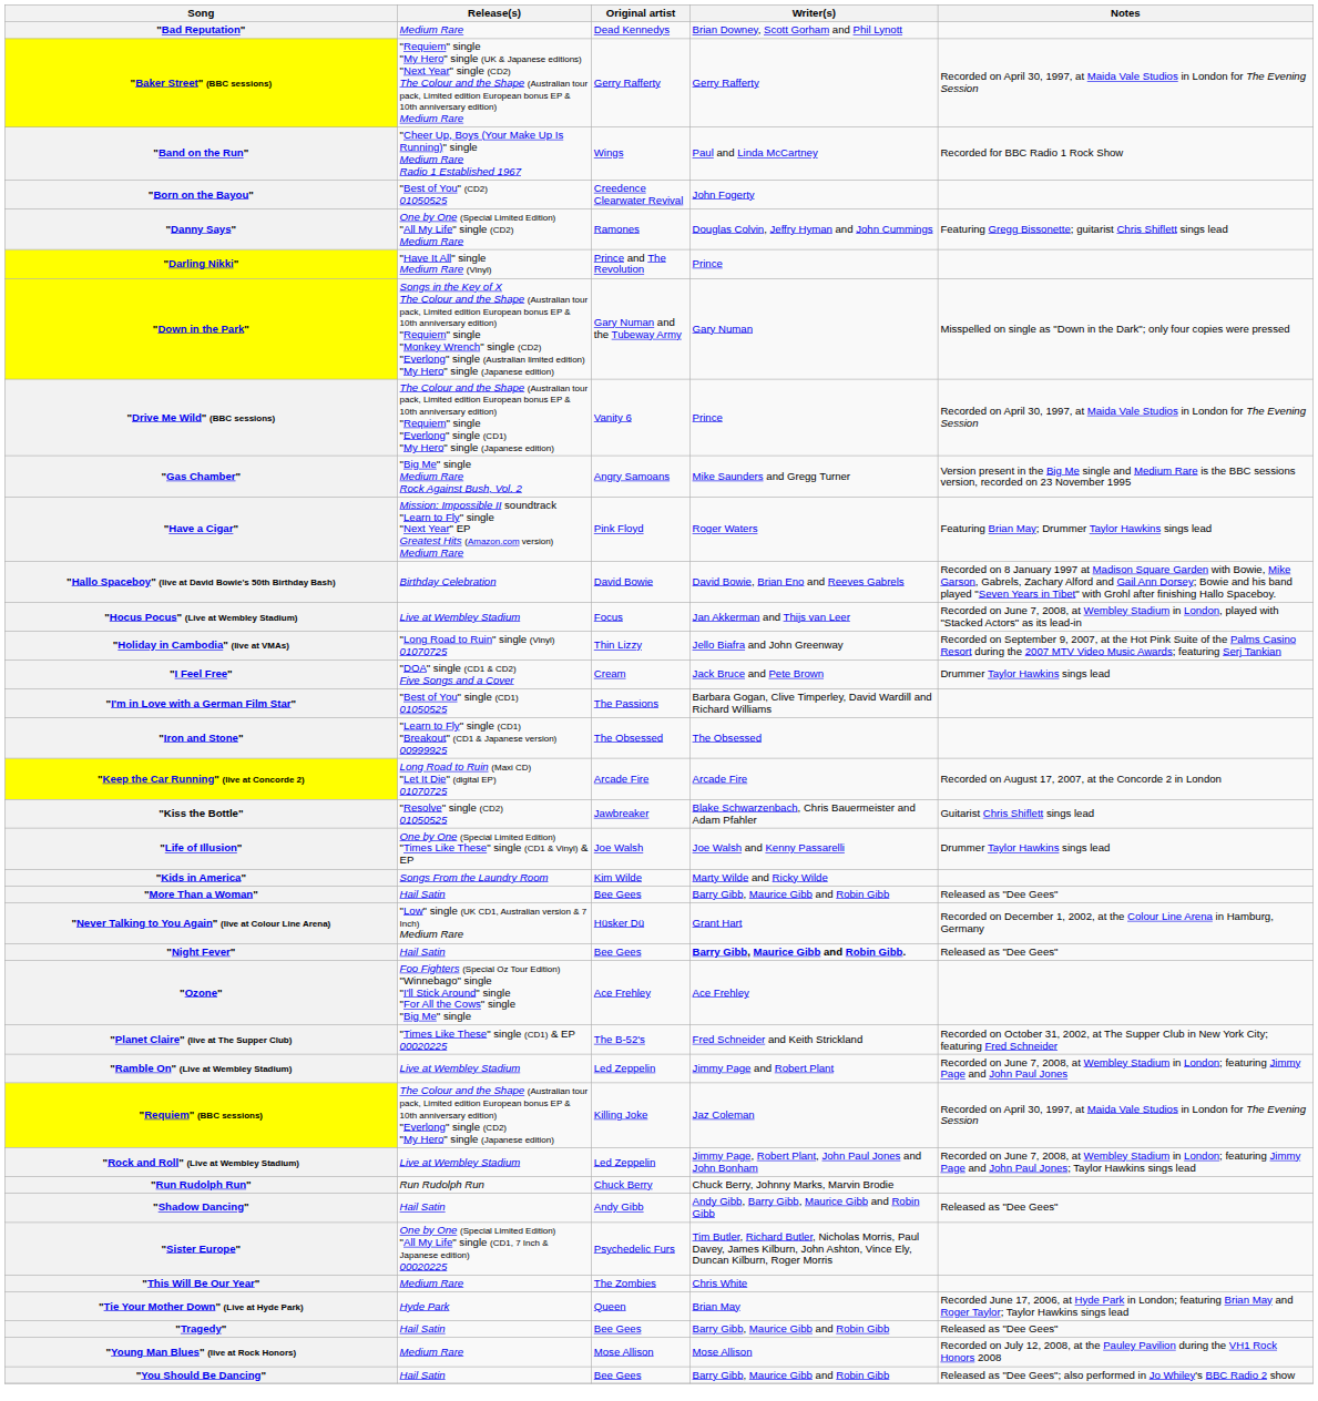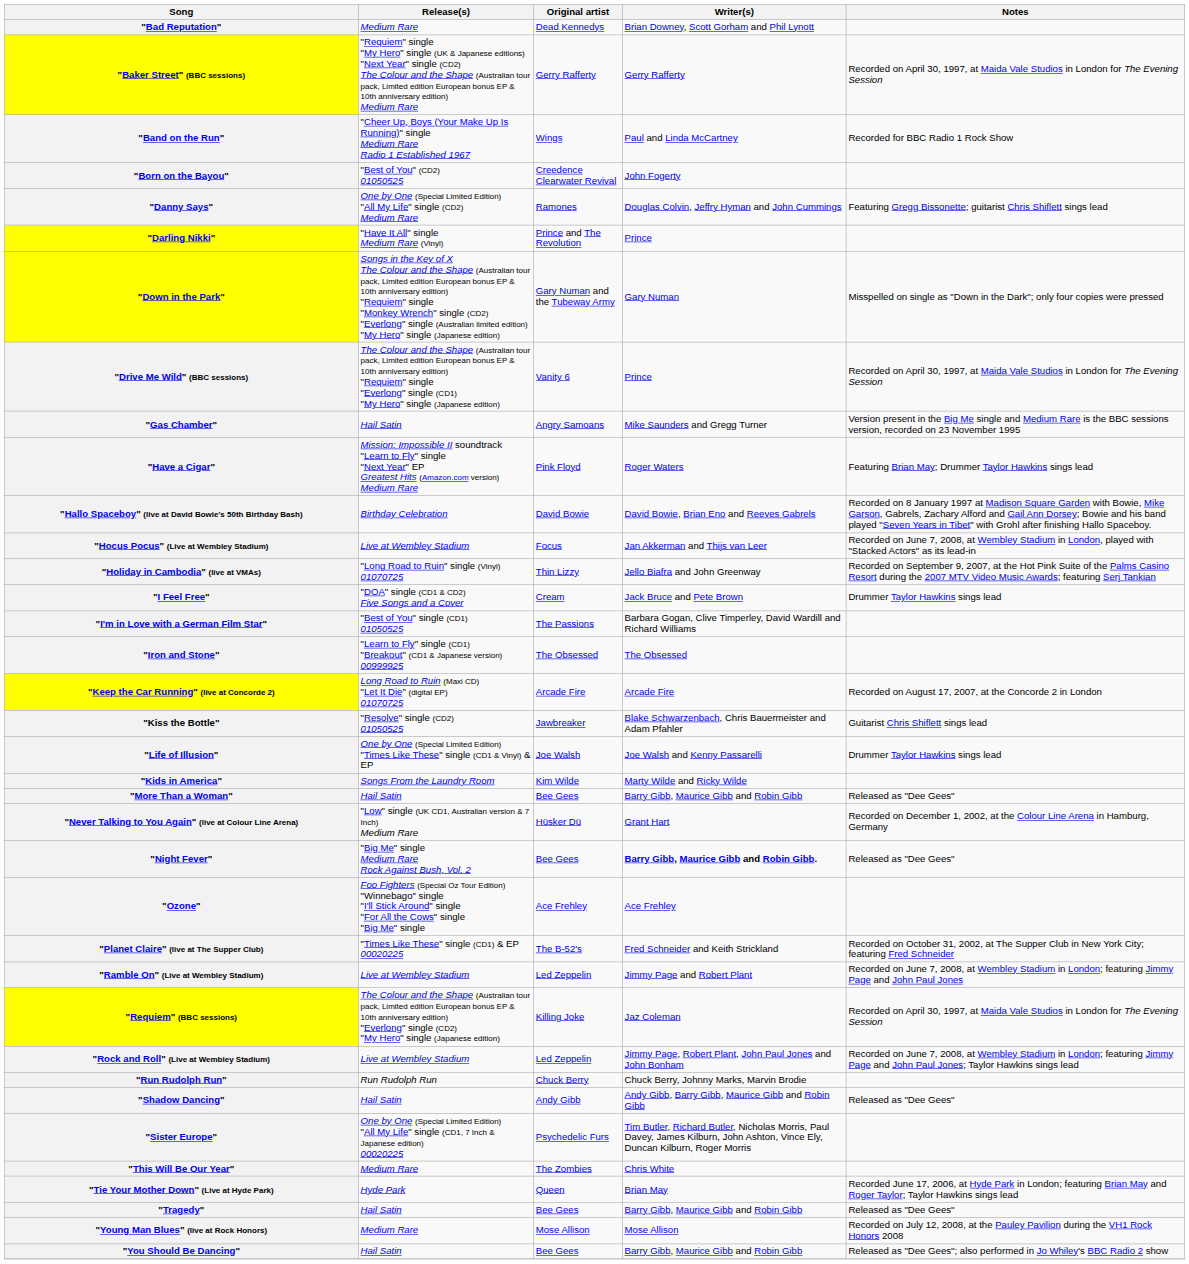"Gas Chamber" | Release(s): "Big Me" single Medium Rare Rock Against Bush, Vol. 2 -> Hail Satin
"Night Fever" | Release(s): Hail Satin -> "Big Me" single Medium Rare Rock Against Bush, Vol. 2
